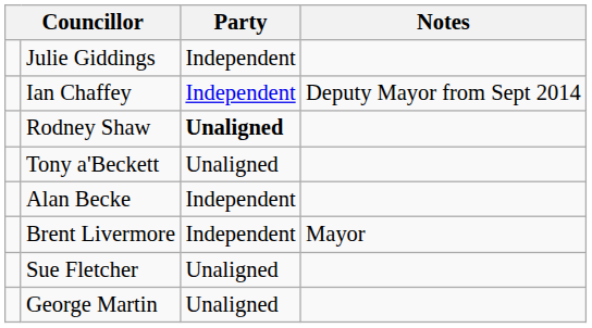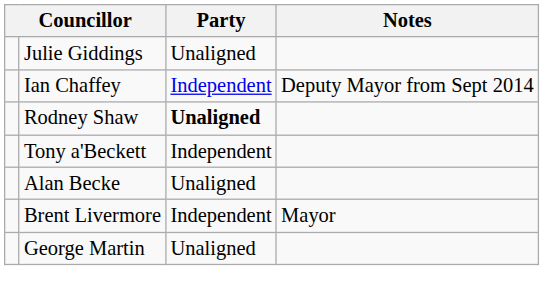Julie Giddings | Party: Independent -> Unaligned
Tony a'Beckett | Party: Unaligned -> Independent
Alan Becke | Party: Independent -> Unaligned
- row: Sue Fletcher | Unaligned
